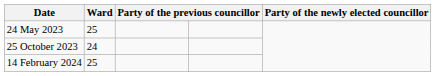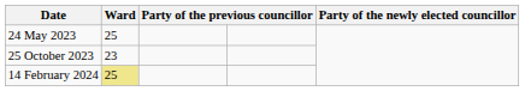25 October 2023 | Ward: 24 -> 23
14 February 2024 | Ward: no background -> khaki background
